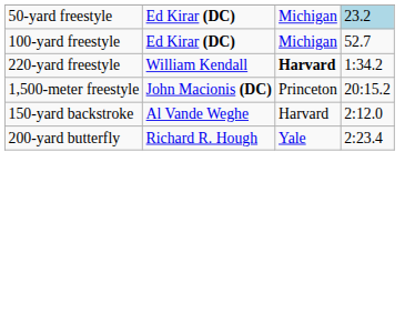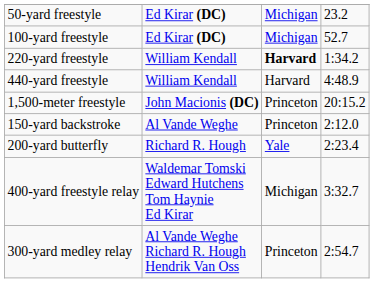50-yard freestyle | column 4: lightblue background -> no background
+ row: 440-yard freestyle | William Kendall | Harvard | 4:48.9
150-yard backstroke | column 3: Harvard -> Princeton
+ row: 400-yard freestyle relay | Waldemar Tomski Edward Hutchens Tom Haynie Ed Kirar | Michigan | 3:32.7
+ row: 300-yard medley relay | Al Vande Weghe Richard R. Hough Hendrik Van Oss | Princeton | 2:54.7
